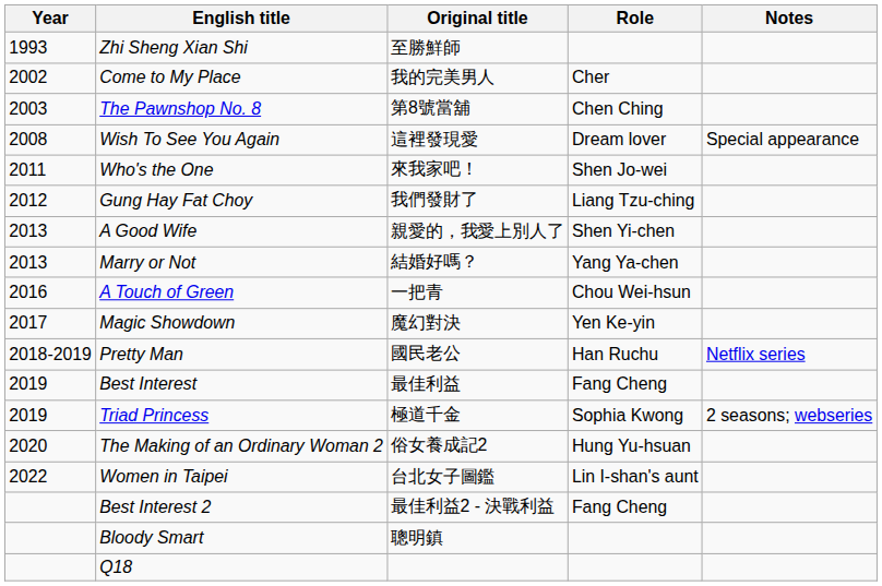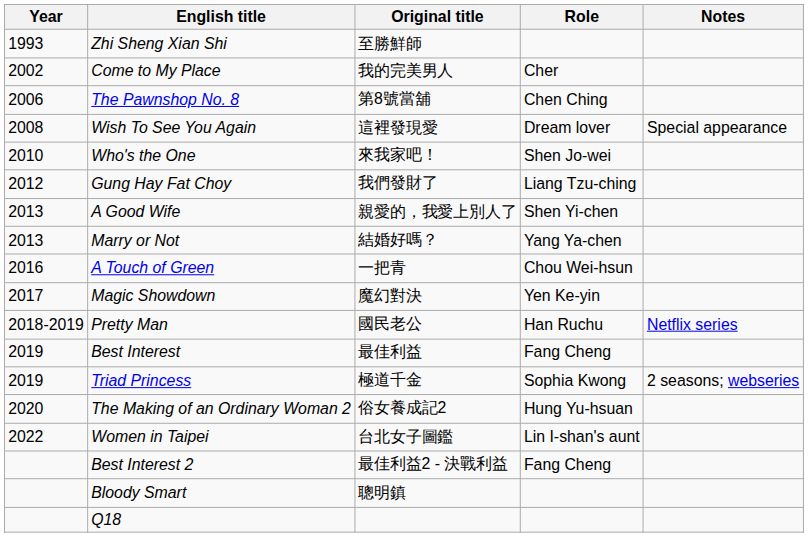The Pawnshop No. 8 | Year: 2003 -> 2006
Who's the One | Year: 2011 -> 2010
